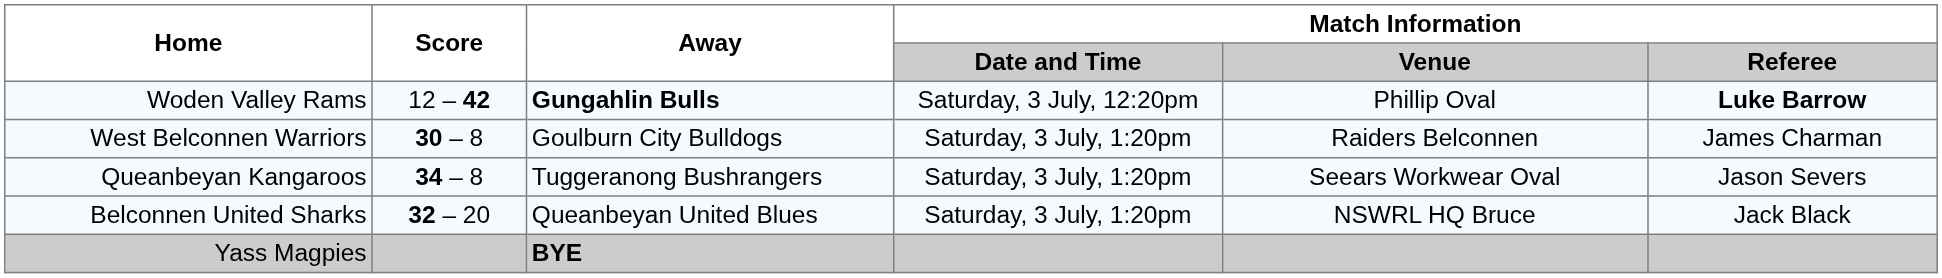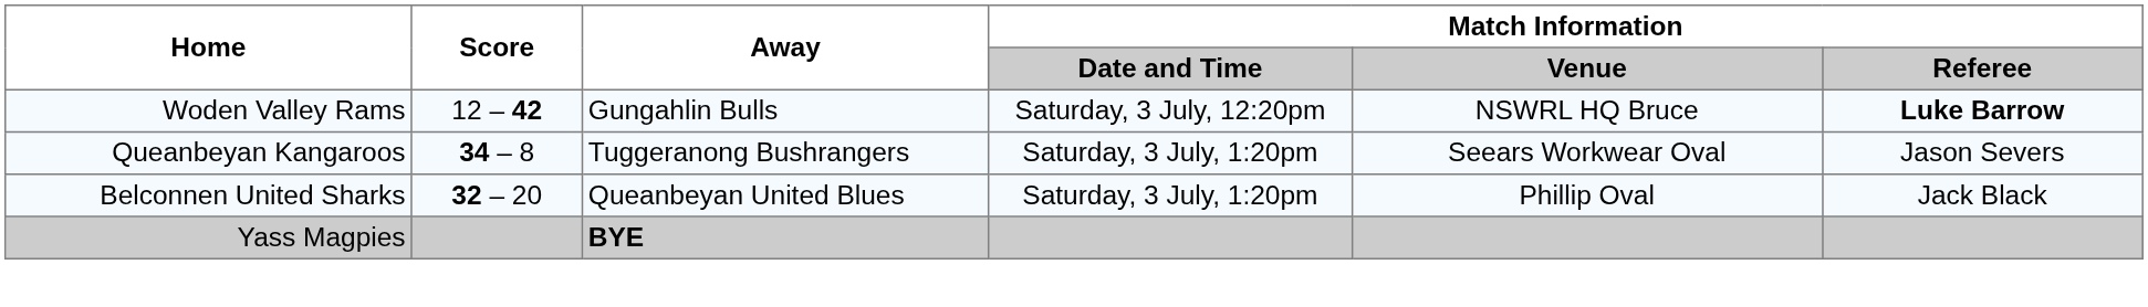Woden Valley Rams | Away: bold -> normal
Woden Valley Rams | Match Information / Venue: Phillip Oval -> NSWRL HQ Bruce
- row: West Belconnen Warriors | 30 – 8 | Goulburn City Bulldogs | Saturday, 3 July, 1:20pm | Raiders Belconnen | James Charman
Belconnen United Sharks | Match Information / Venue: NSWRL HQ Bruce -> Phillip Oval
